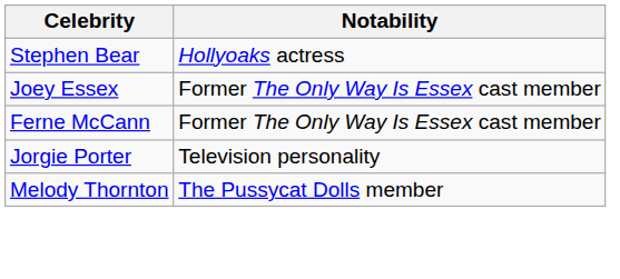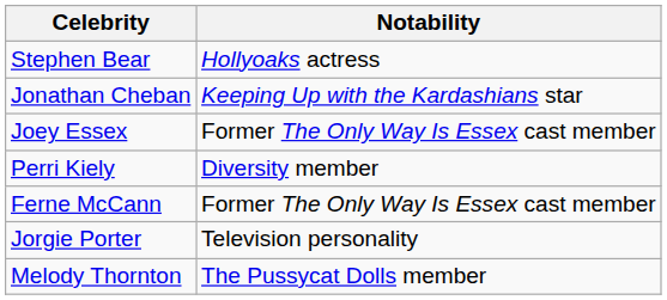+ row: Jonathan Cheban | Keeping Up with the Kardashians star
+ row: Perri Kiely | Diversity member
